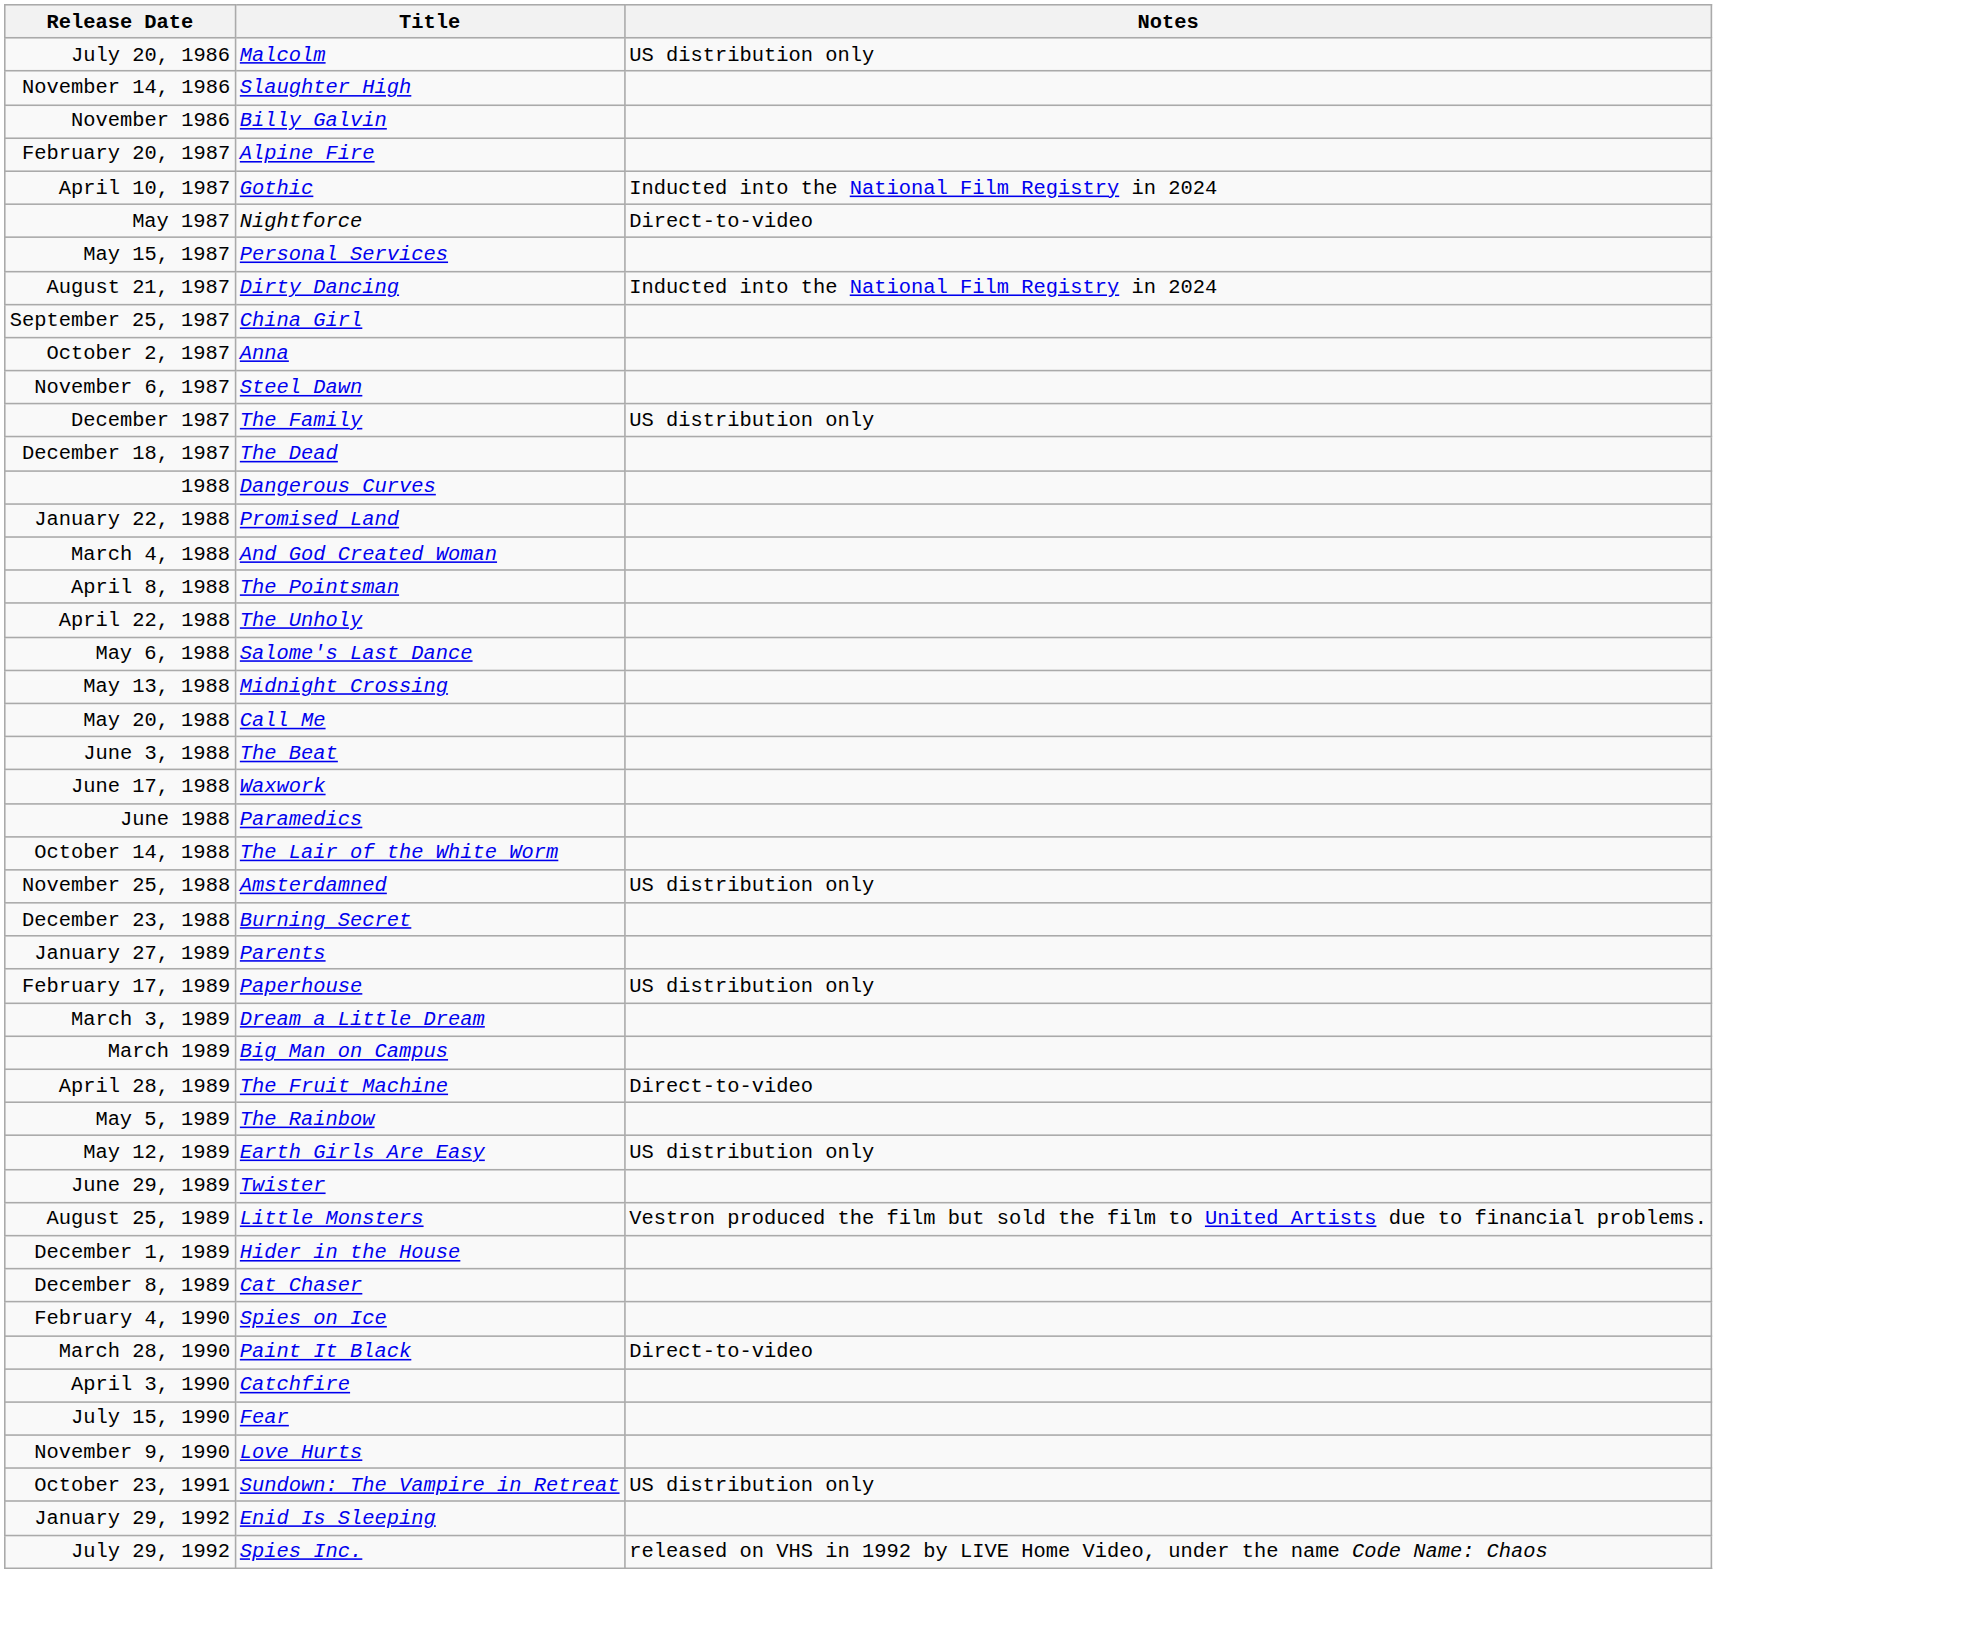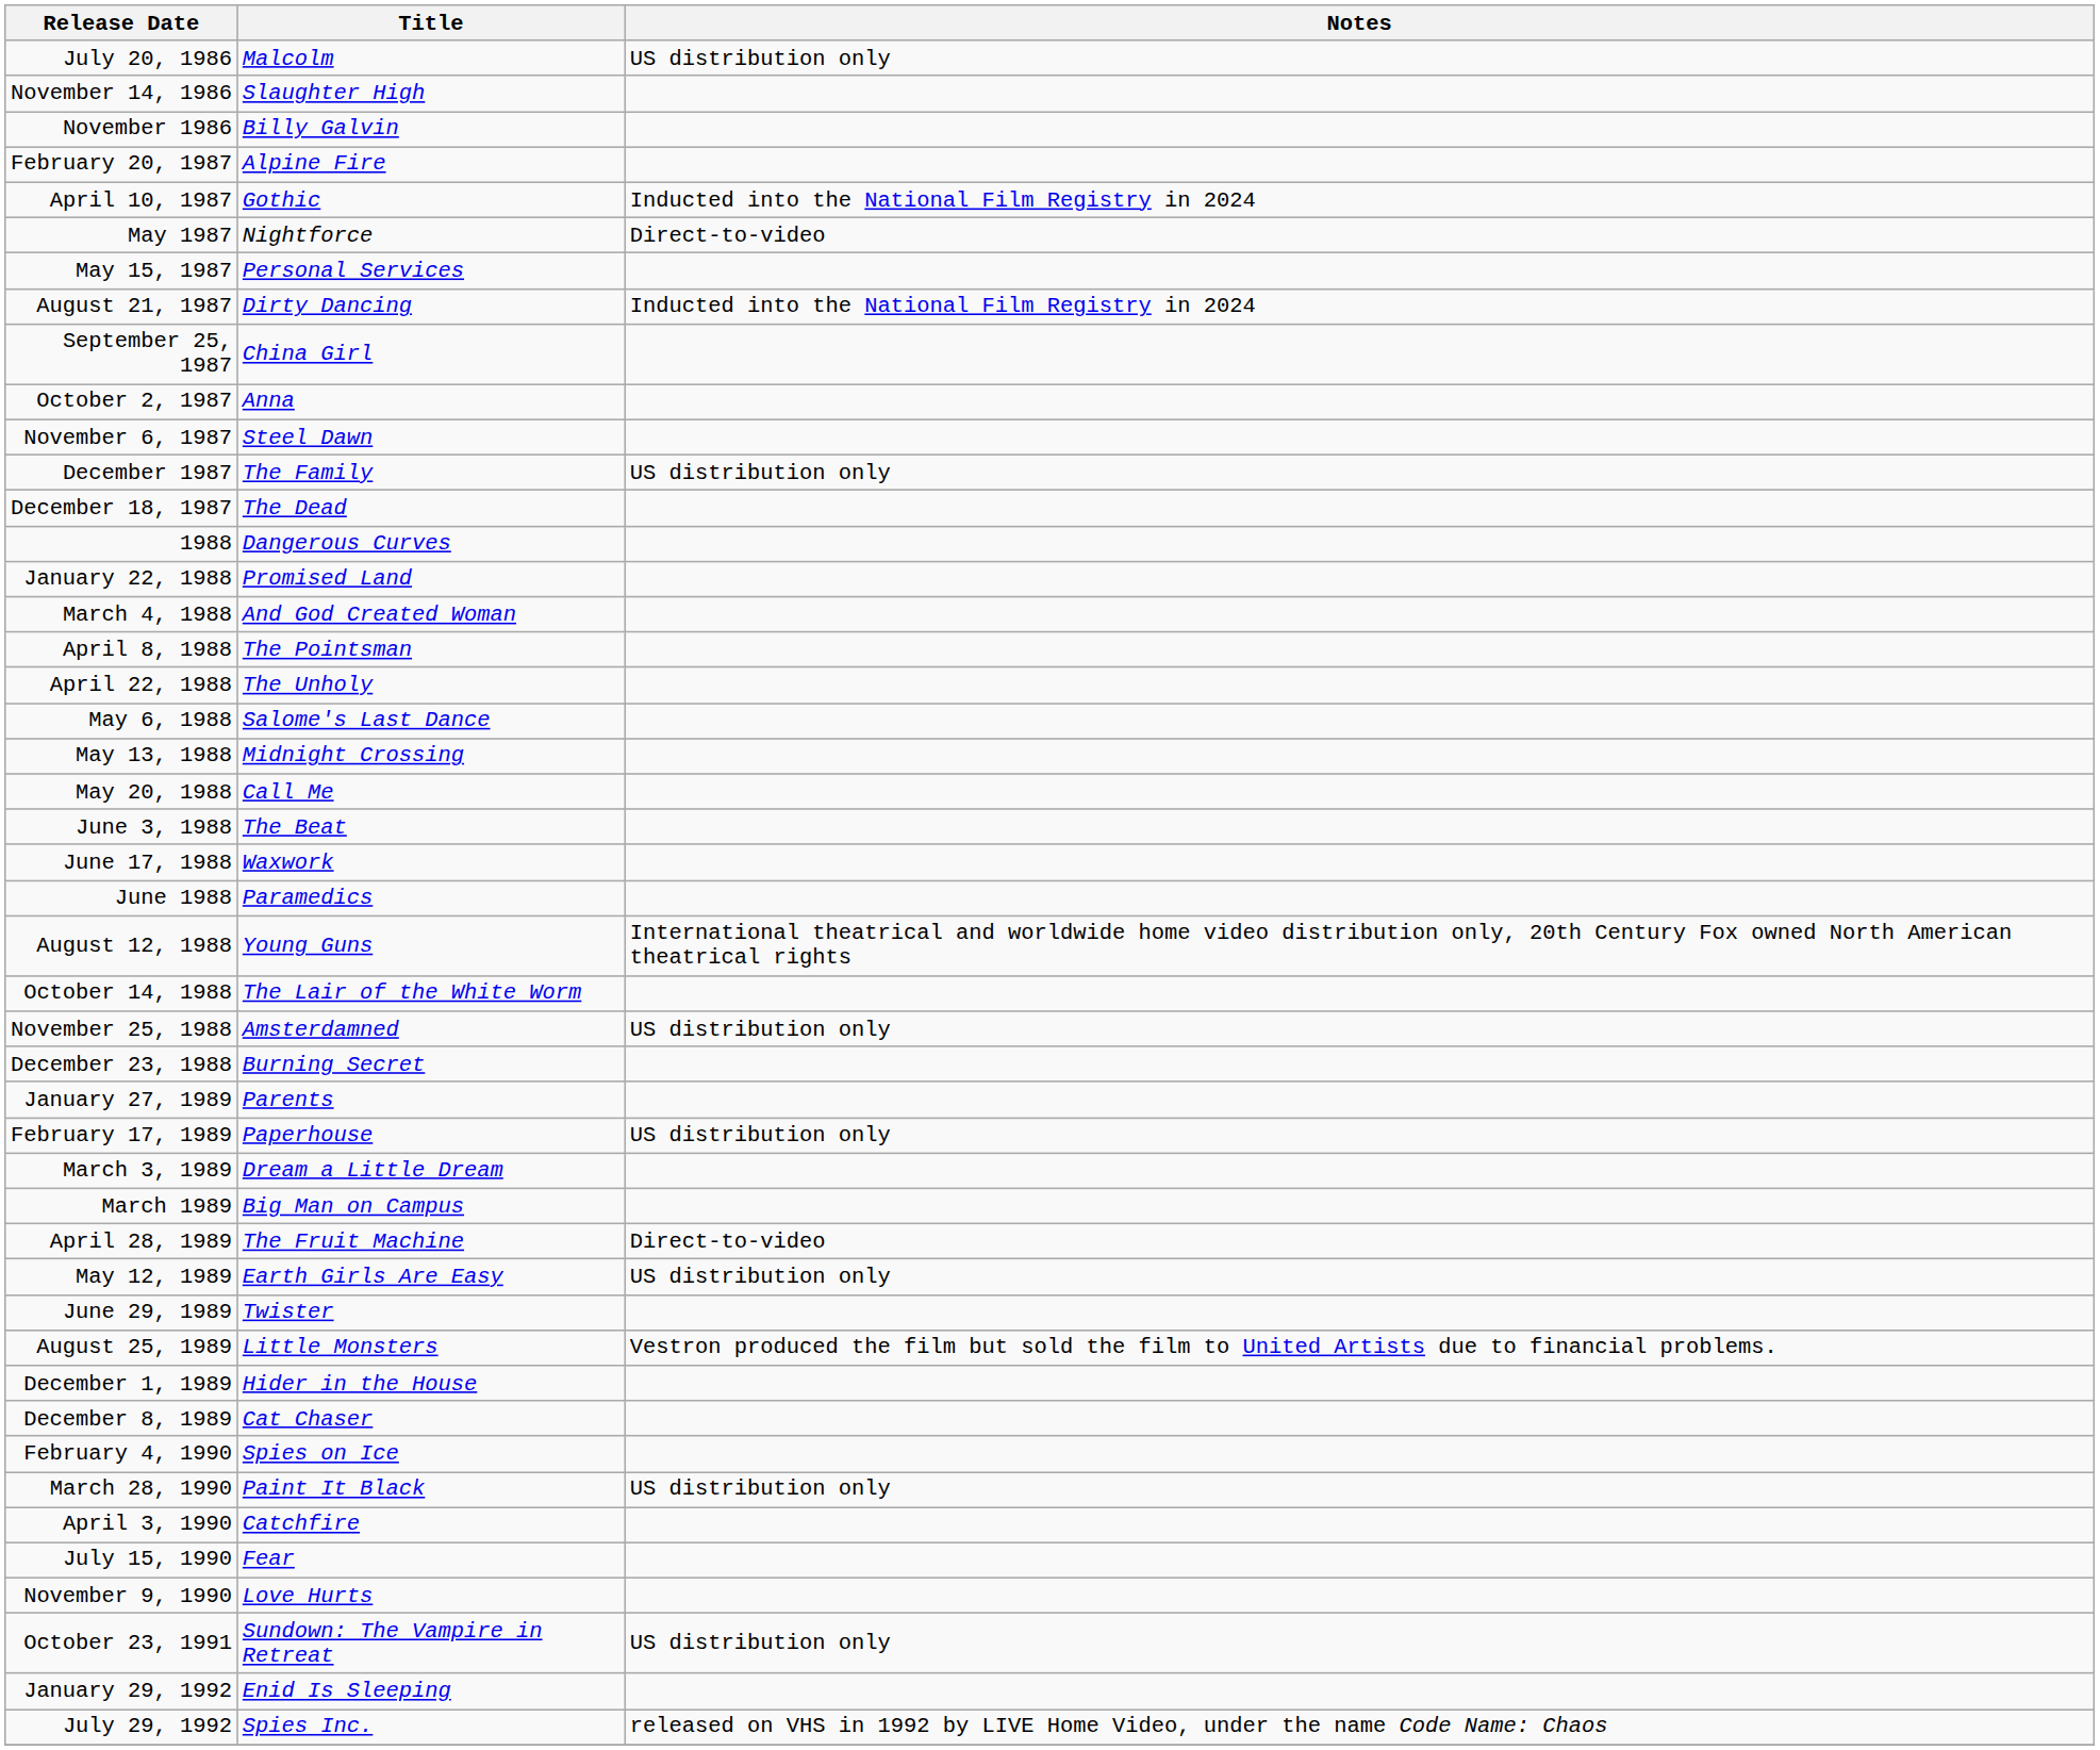+ row: August 12, 1988 | Young Guns | International theatrical and worldwide home video distribution only, 20th Century Fox owned North American theatrical rights
- row: May 5, 1989 | The Rainbow
March 28, 1990 | Notes: Direct-to-video -> US distribution only
